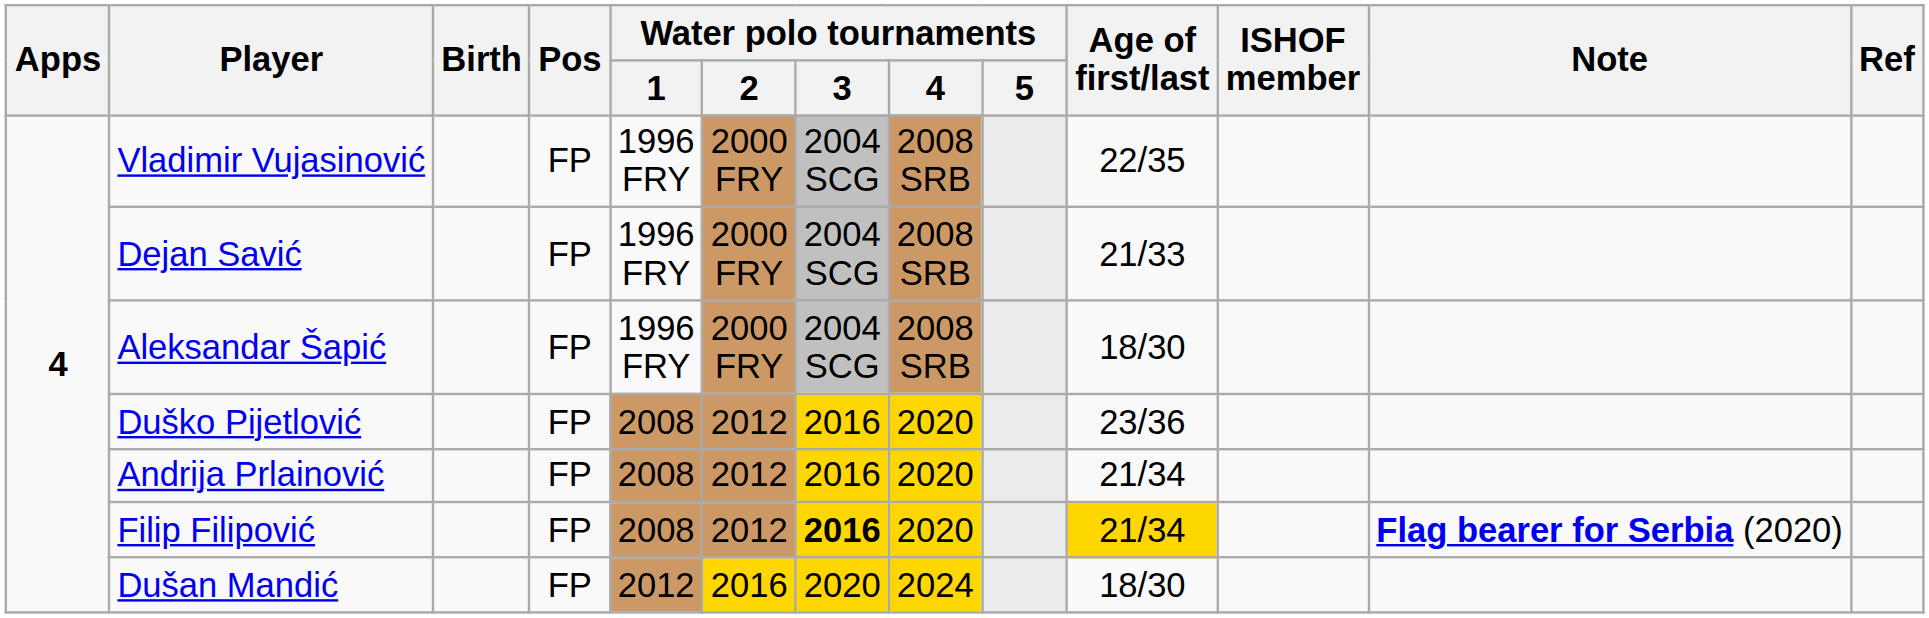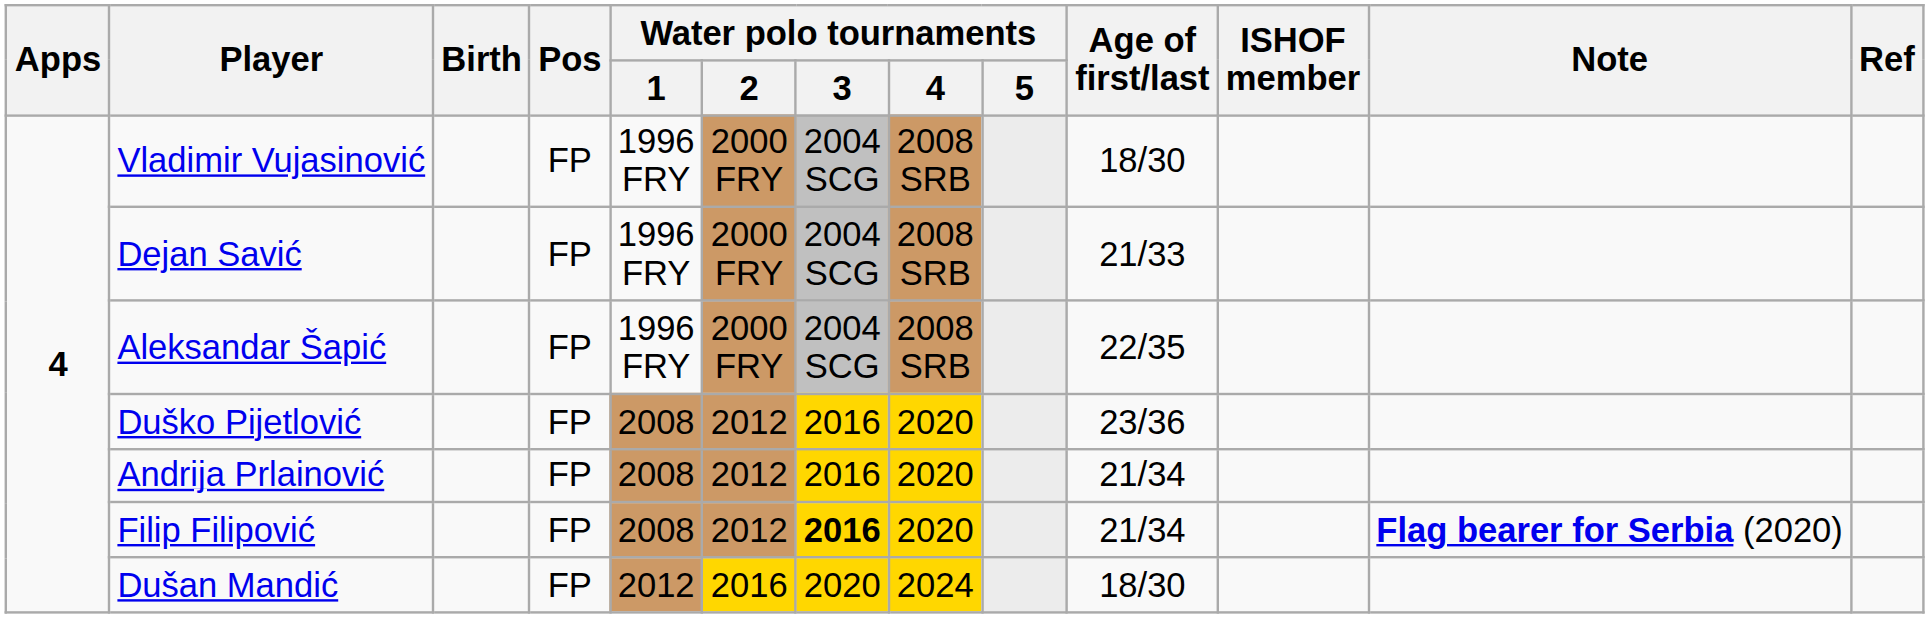Vladimir Vujasinović | Age of first/last: 22/35 -> 18/30
Aleksandar Šapić | Age of first/last: 18/30 -> 22/35
Filip Filipović | Age of first/last: gold background -> no background
